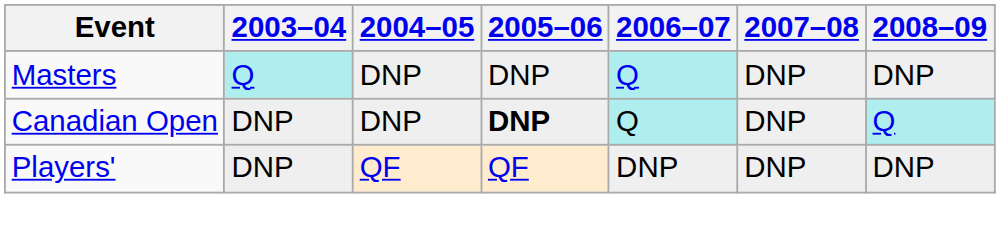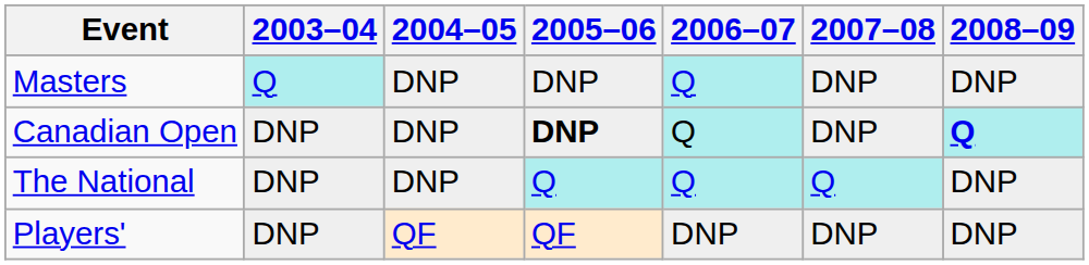Canadian Open | 2008–09: normal -> bold
+ row: The National | DNP | DNP | Q | Q | Q | DNP
